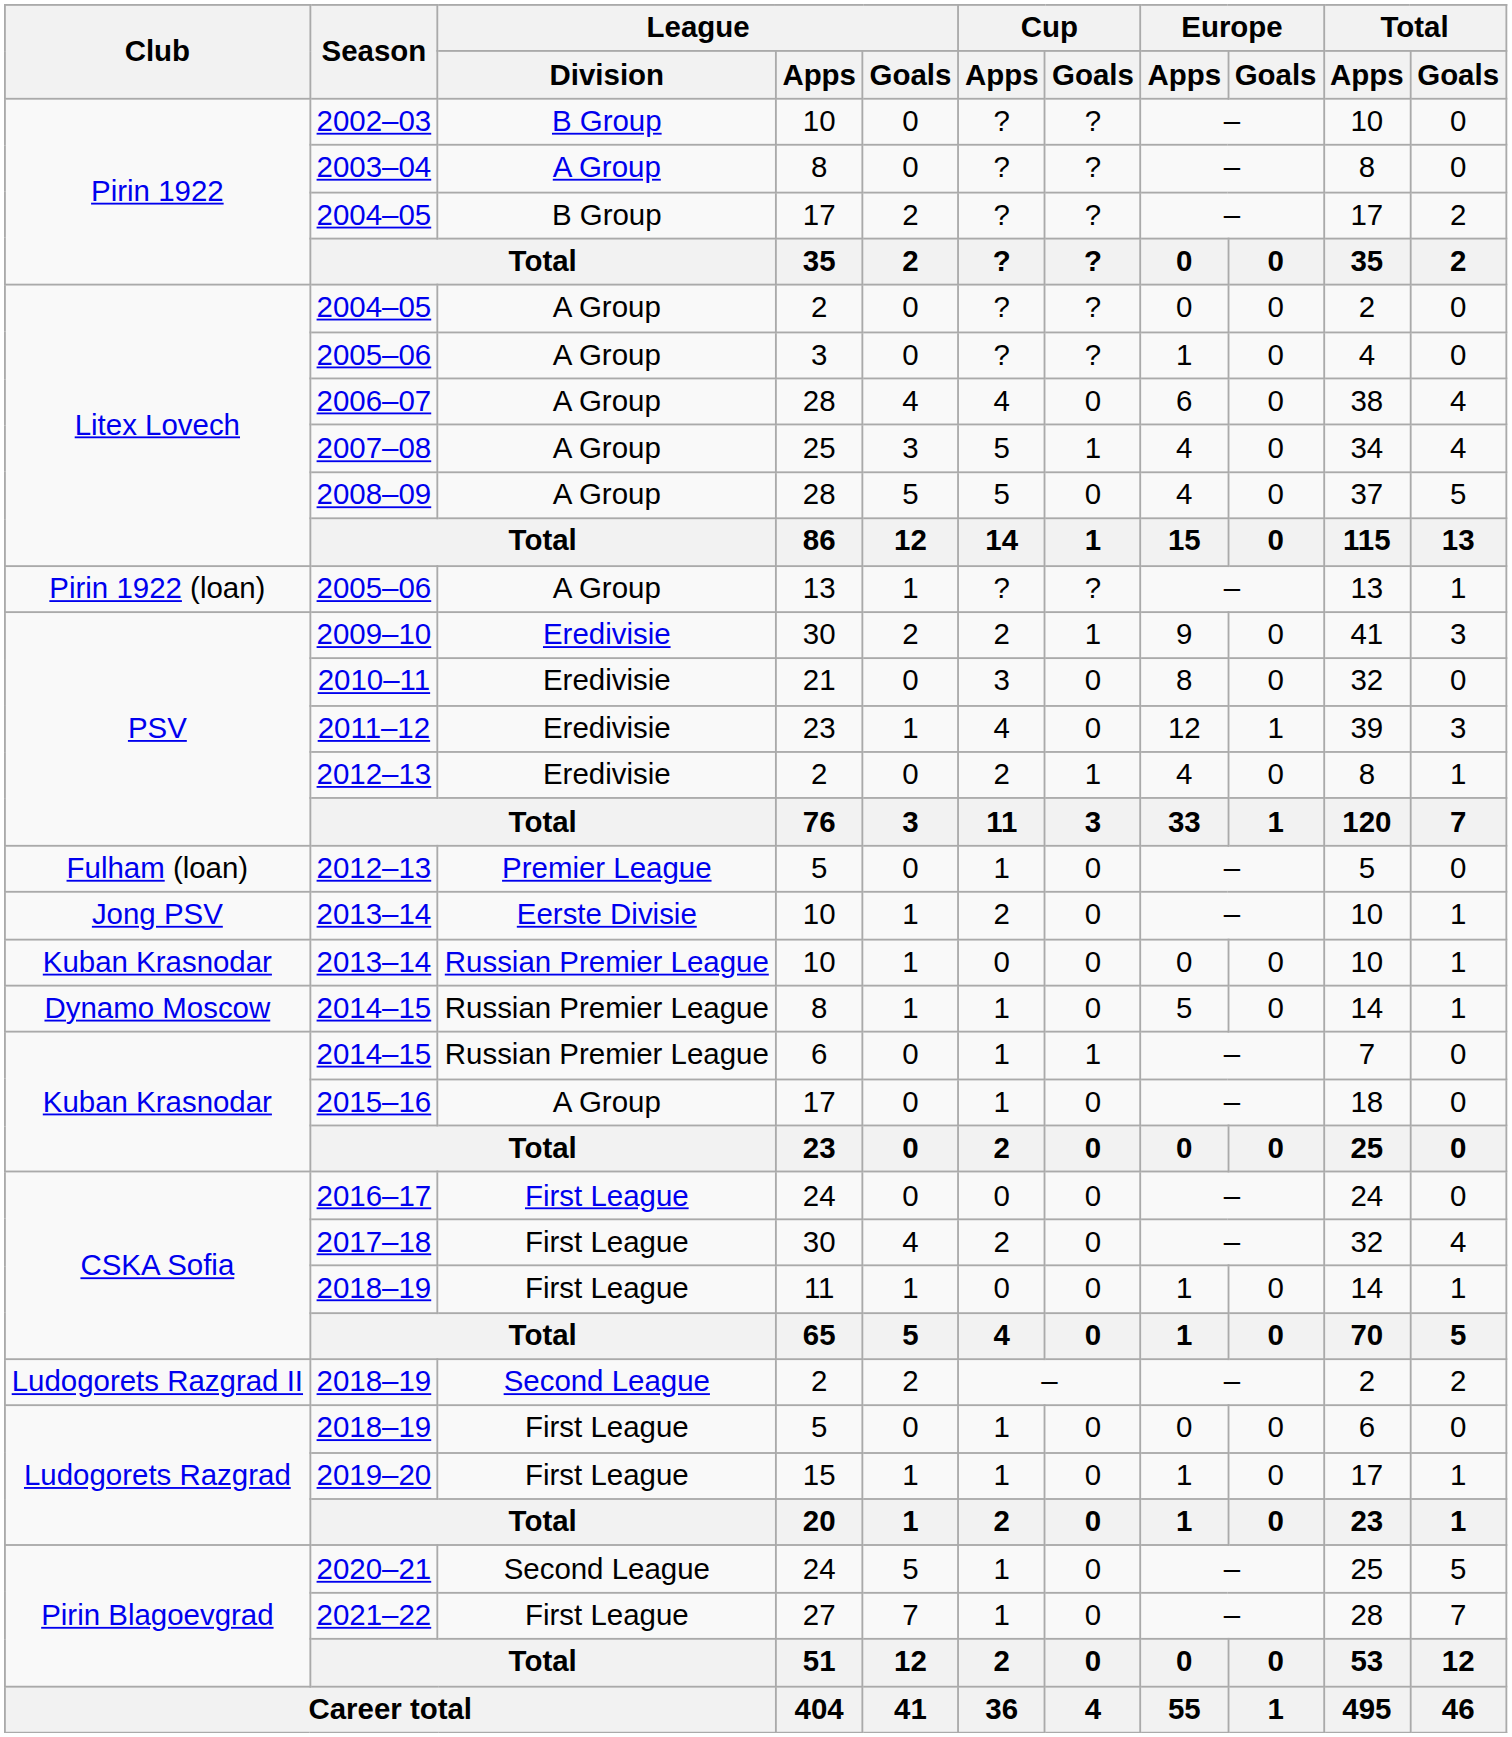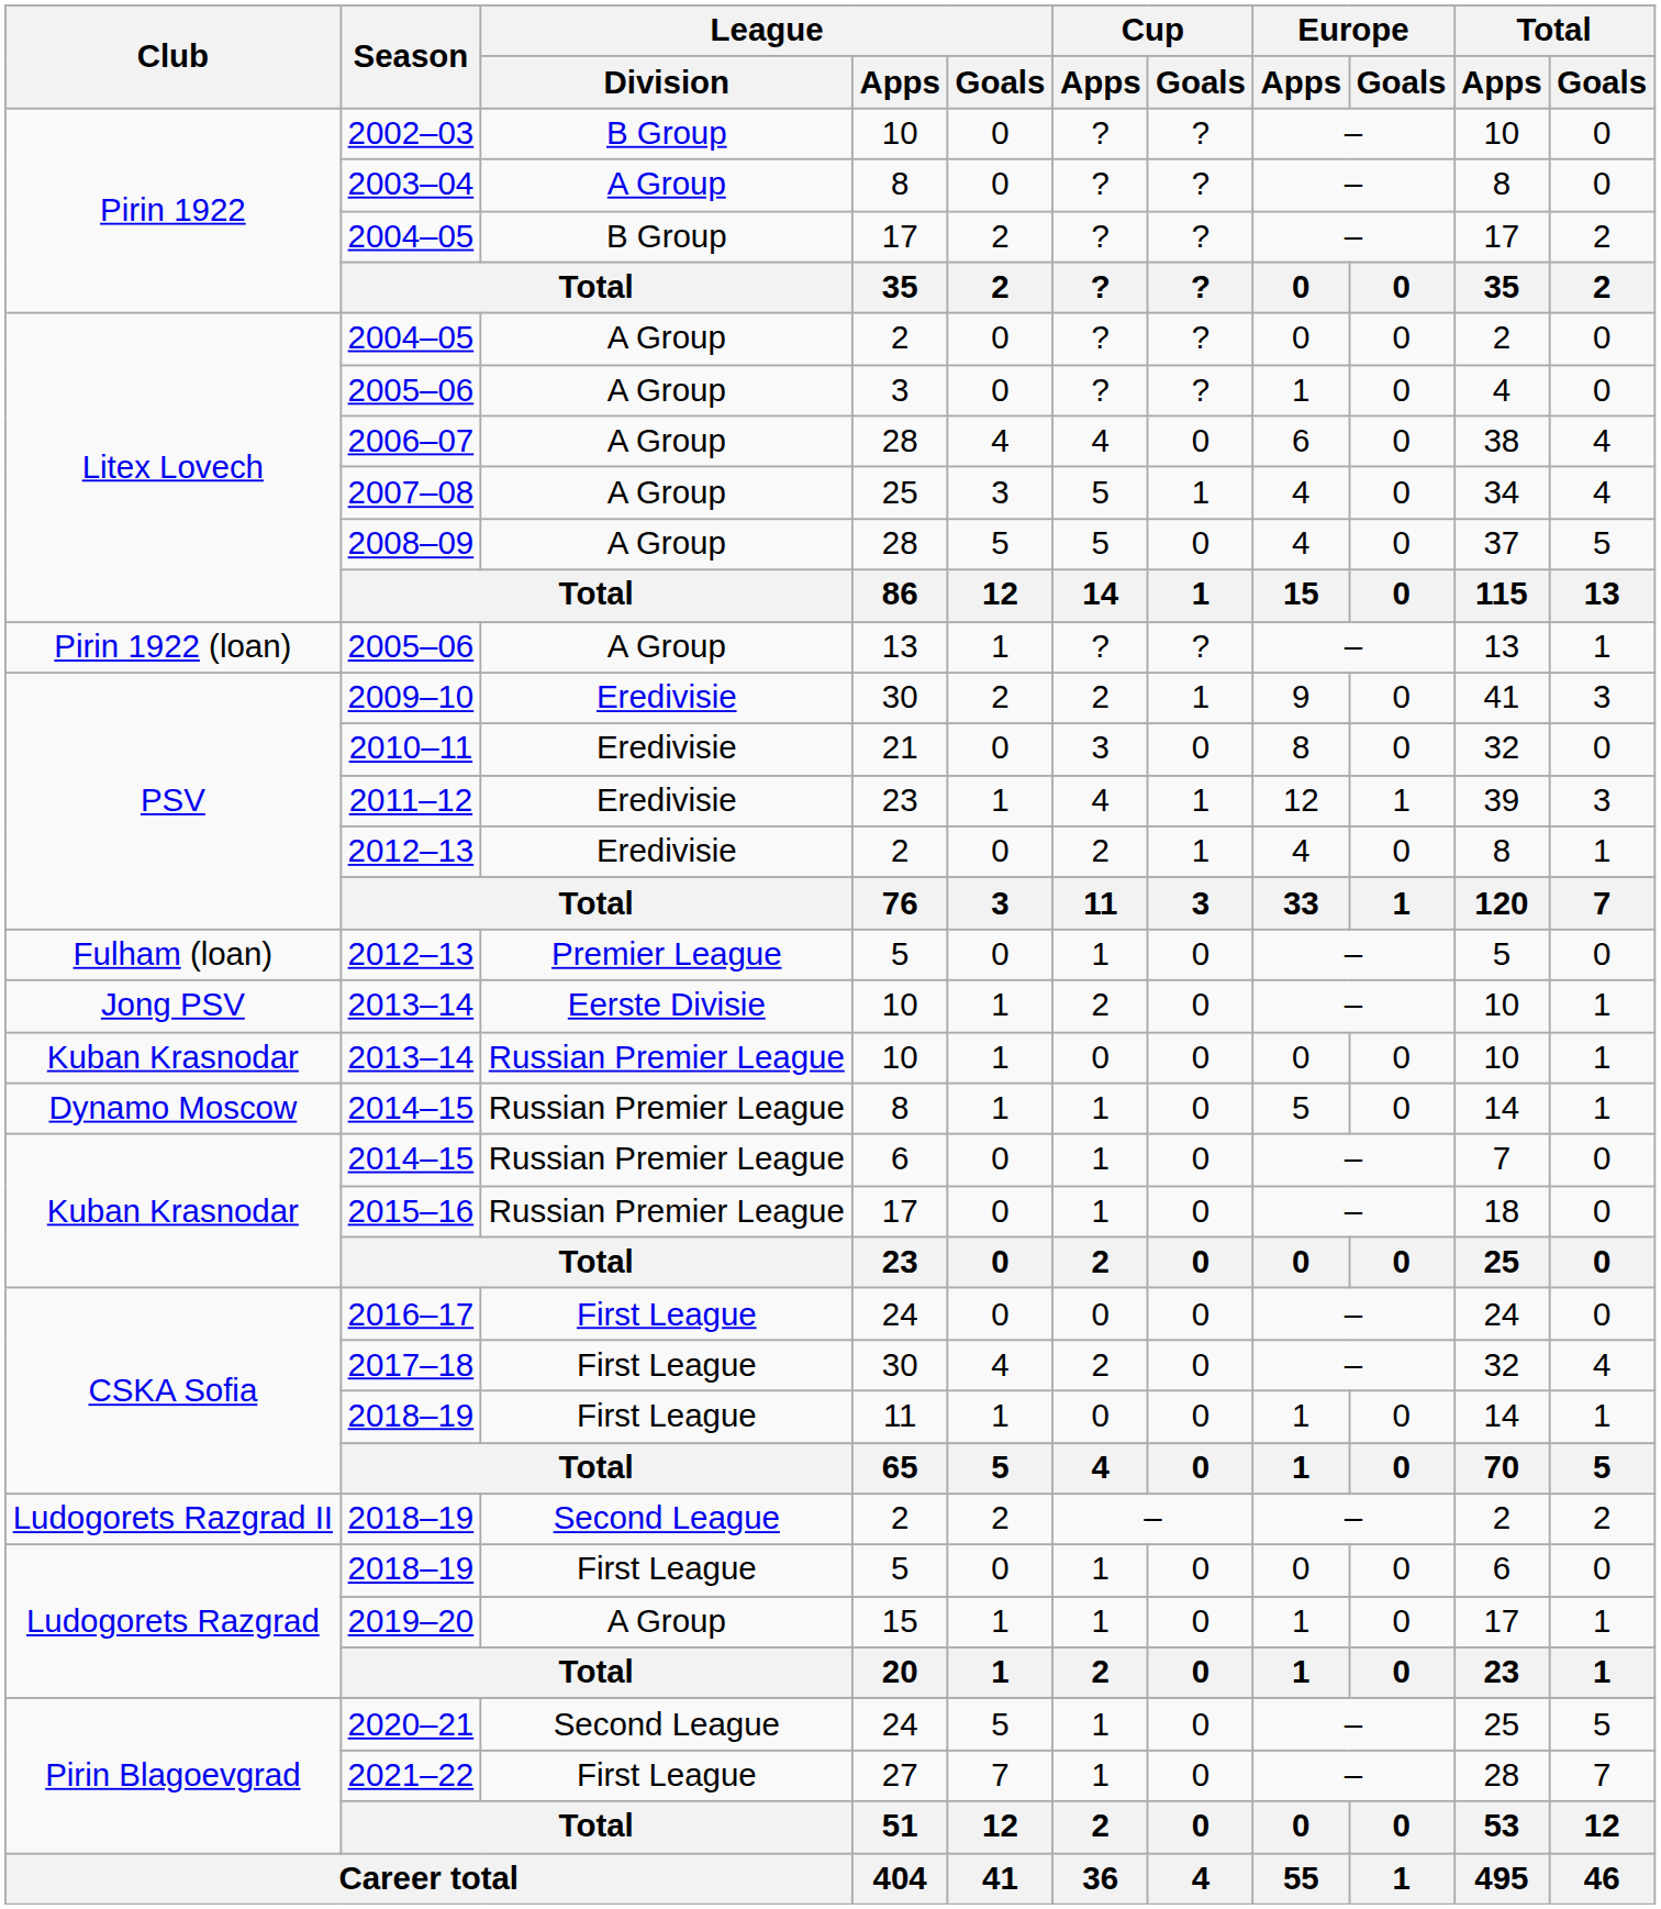2011–12 | Cup / Goals: 0 -> 1
Kuban Krasnodar / 2014–15 | Cup / Goals: 1 -> 0
2015–16 | League / Division: A Group -> Russian Premier League
2019–20 | League / Division: First League -> A Group
